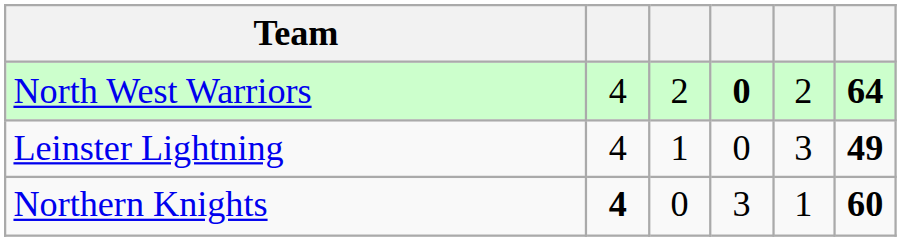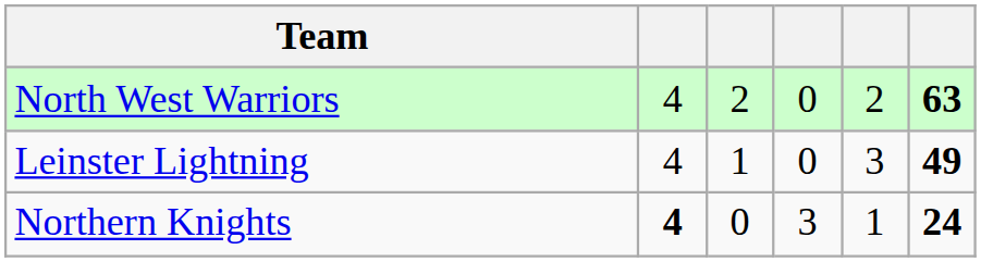North West Warriors | column 4: bold -> normal
North West Warriors | column 6: 64 -> 63
Northern Knights | column 6: 60 -> 24
